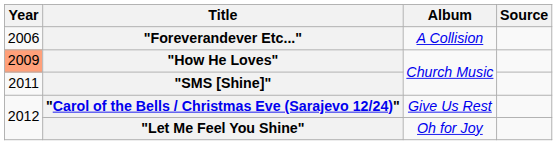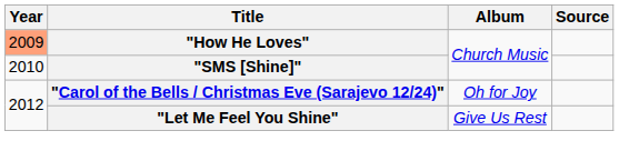- row: 2006 | "Foreverandever Etc..." | A Collision
"SMS [Shine]" | Year: 2011 -> 2010
"Carol of the Bells / Christmas Eve (Sarajevo 12/24)" | Album: Give Us Rest -> Oh for Joy
"Let Me Feel You Shine" | Album: Oh for Joy -> Give Us Rest
